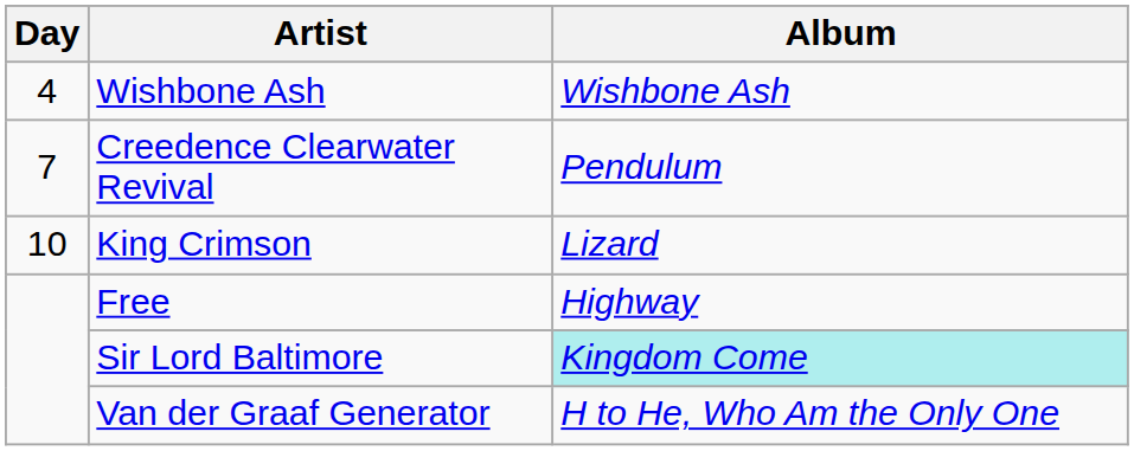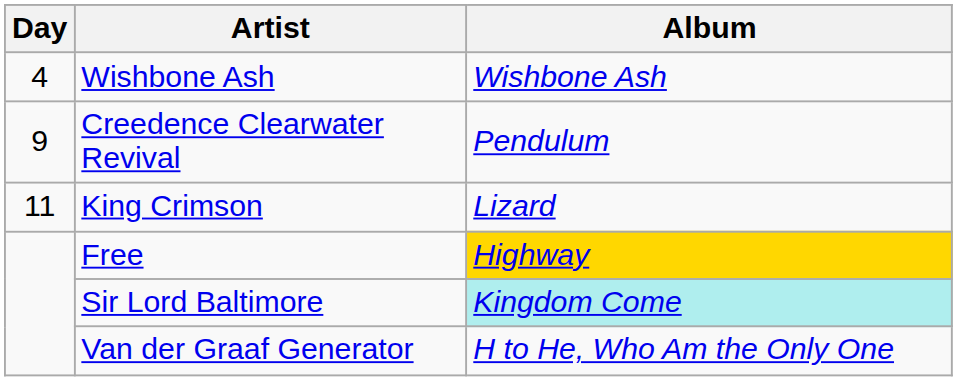Creedence Clearwater Revival | Day: 7 -> 9
King Crimson | Day: 10 -> 11
Free | Album: no background -> gold background
